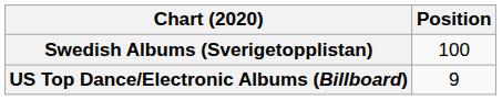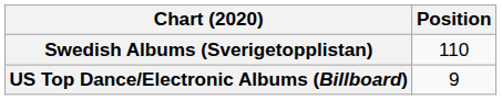Swedish Albums (Sverigetopplistan) | Position: 100 -> 110
